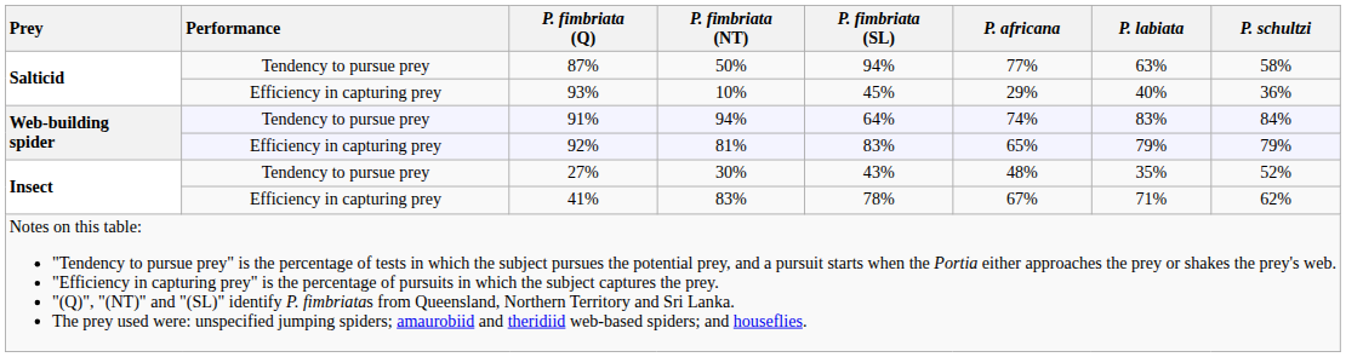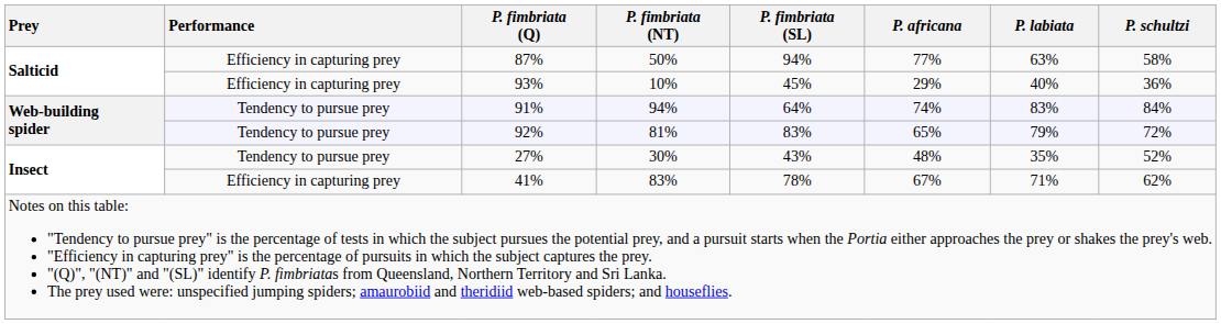87% | Performance: Tendency to pursue prey -> Efficiency in capturing prey
92% | Performance: Efficiency in capturing prey -> Tendency to pursue prey
92% | P. schultzi: 79% -> 72%
